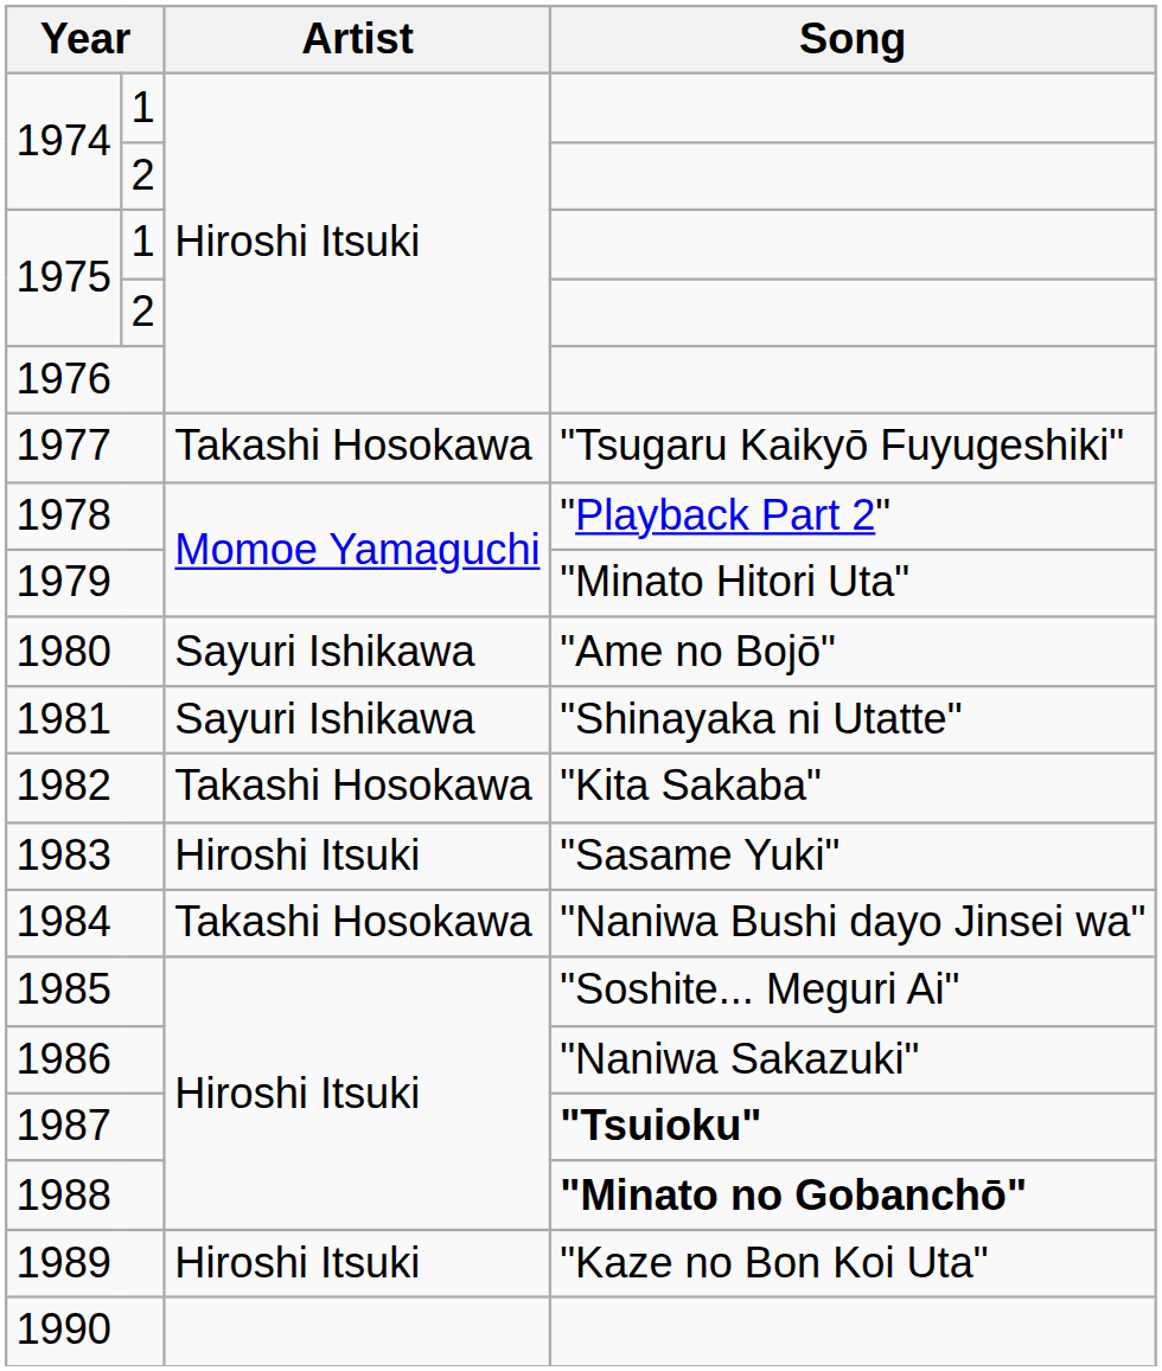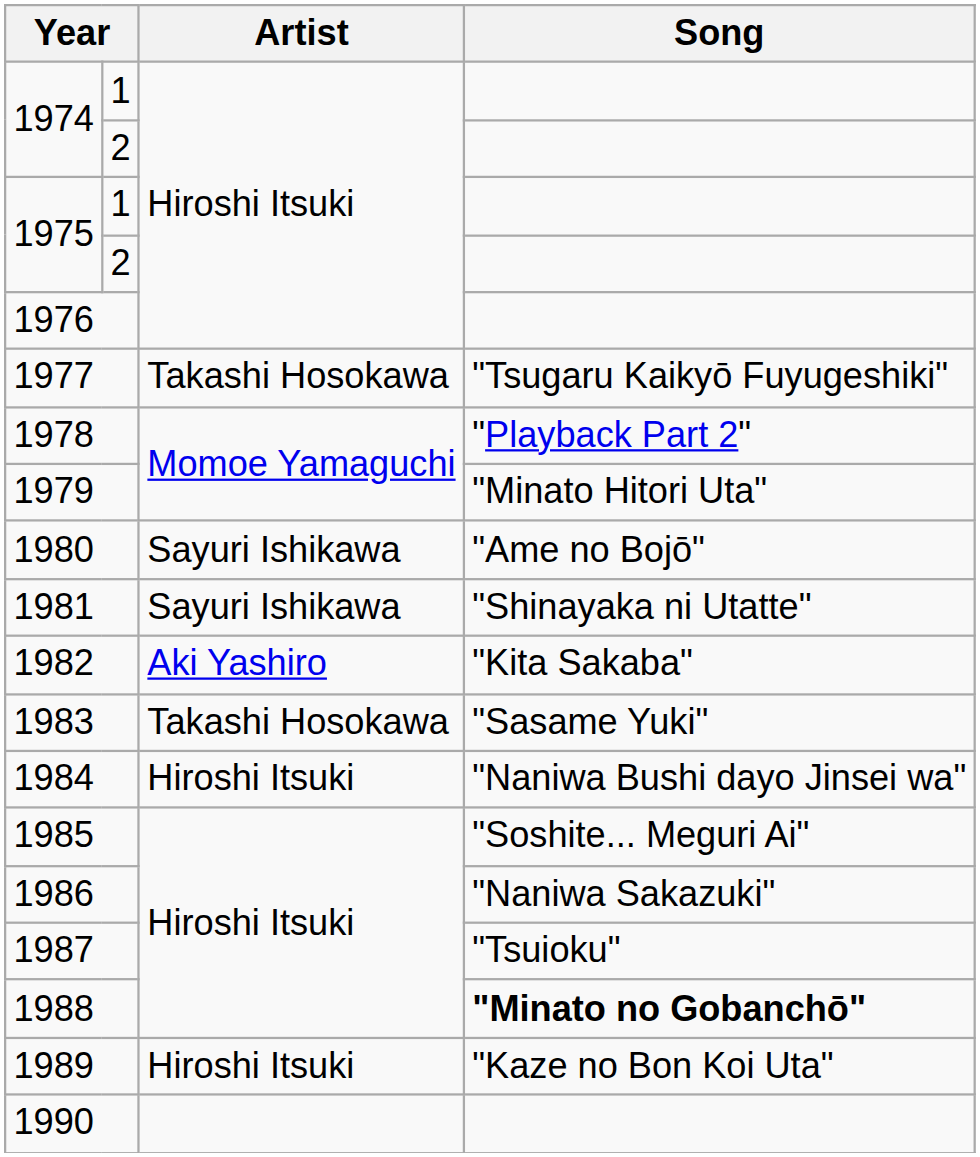1982 | Artist: Takashi Hosokawa -> Aki Yashiro
1983 | Artist: Hiroshi Itsuki -> Takashi Hosokawa
1984 | Artist: Takashi Hosokawa -> Hiroshi Itsuki
1987 | Song: bold -> normal
